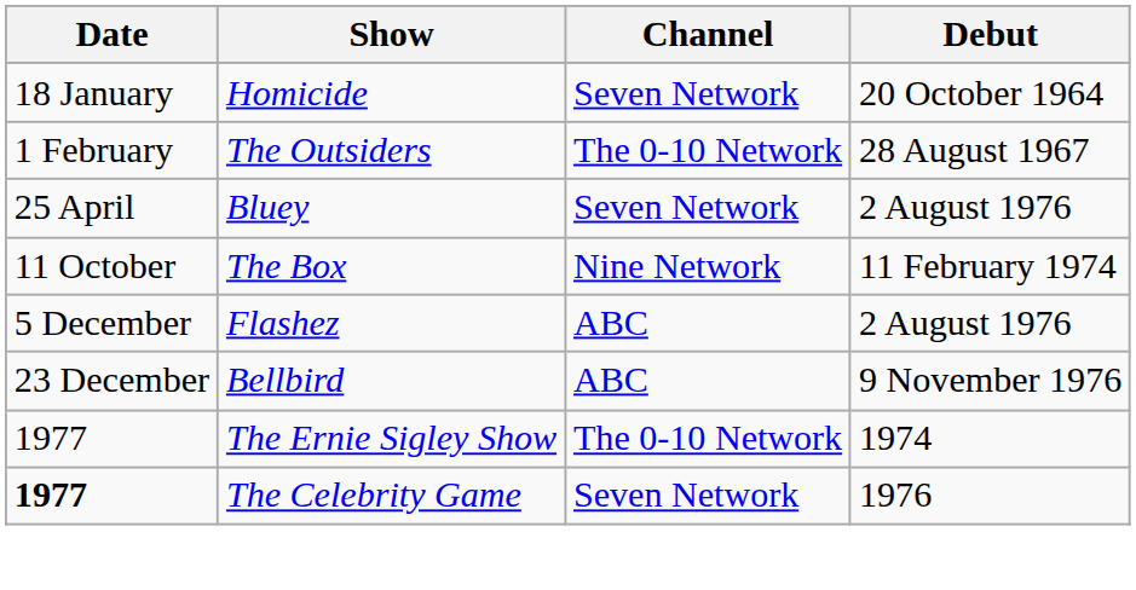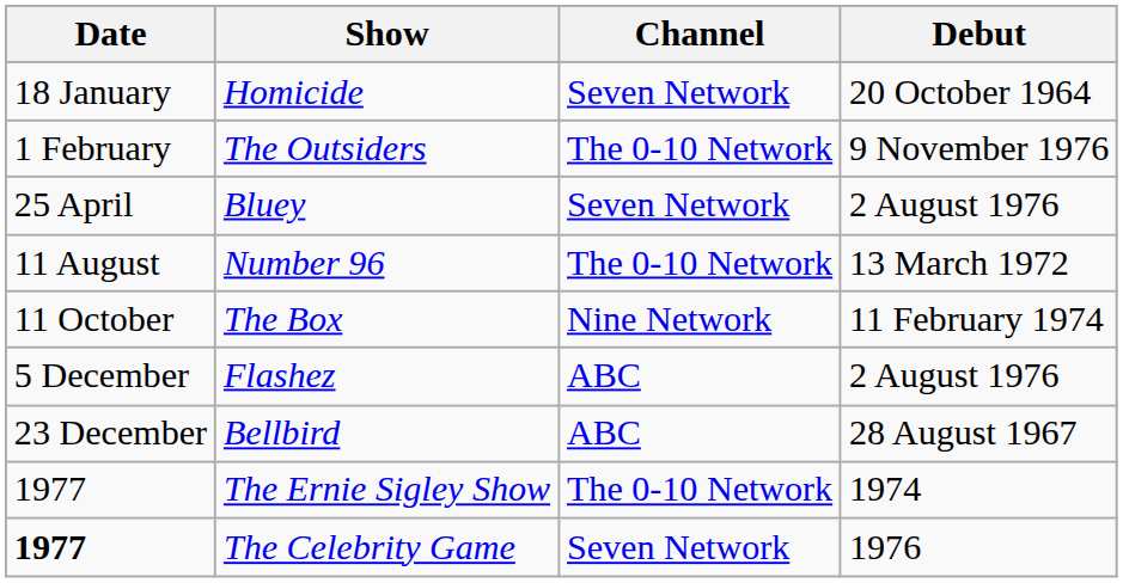The Outsiders | Debut: 28 August 1967 -> 9 November 1976
+ row: 11 August | Number 96 | The 0-10 Network | 13 March 1972
Bellbird | Debut: 9 November 1976 -> 28 August 1967
